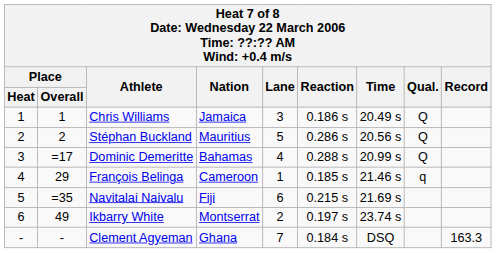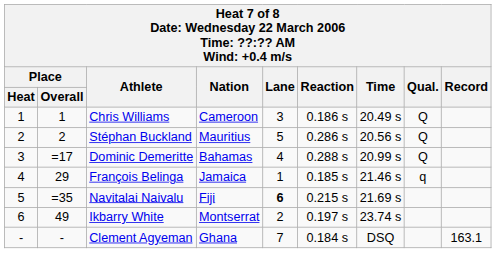Chris Williams | Nation: Jamaica -> Cameroon
François Belinga | Nation: Cameroon -> Jamaica
Navitalai Naivalu | Lane: normal -> bold
Clement Agyeman | Record: 163.3 -> 163.1
